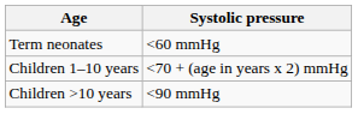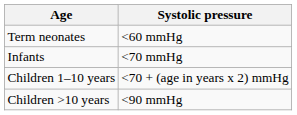+ row: Infants | <70 mmHg
